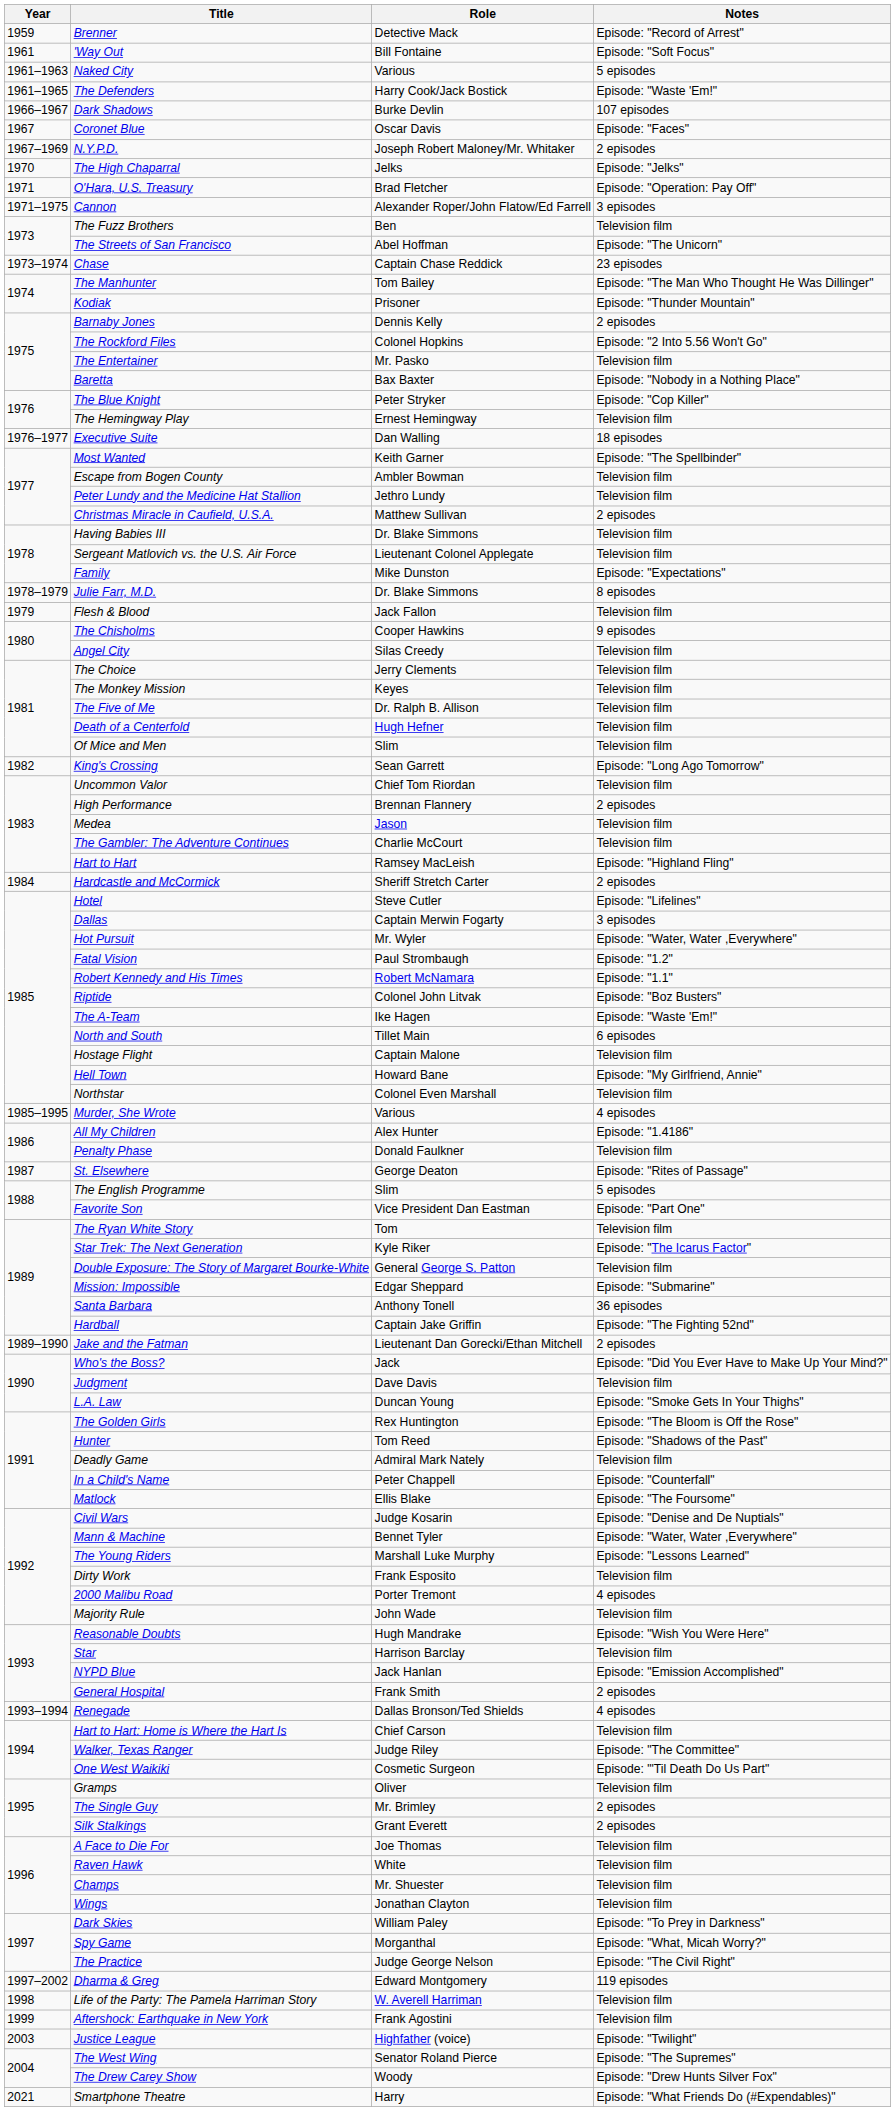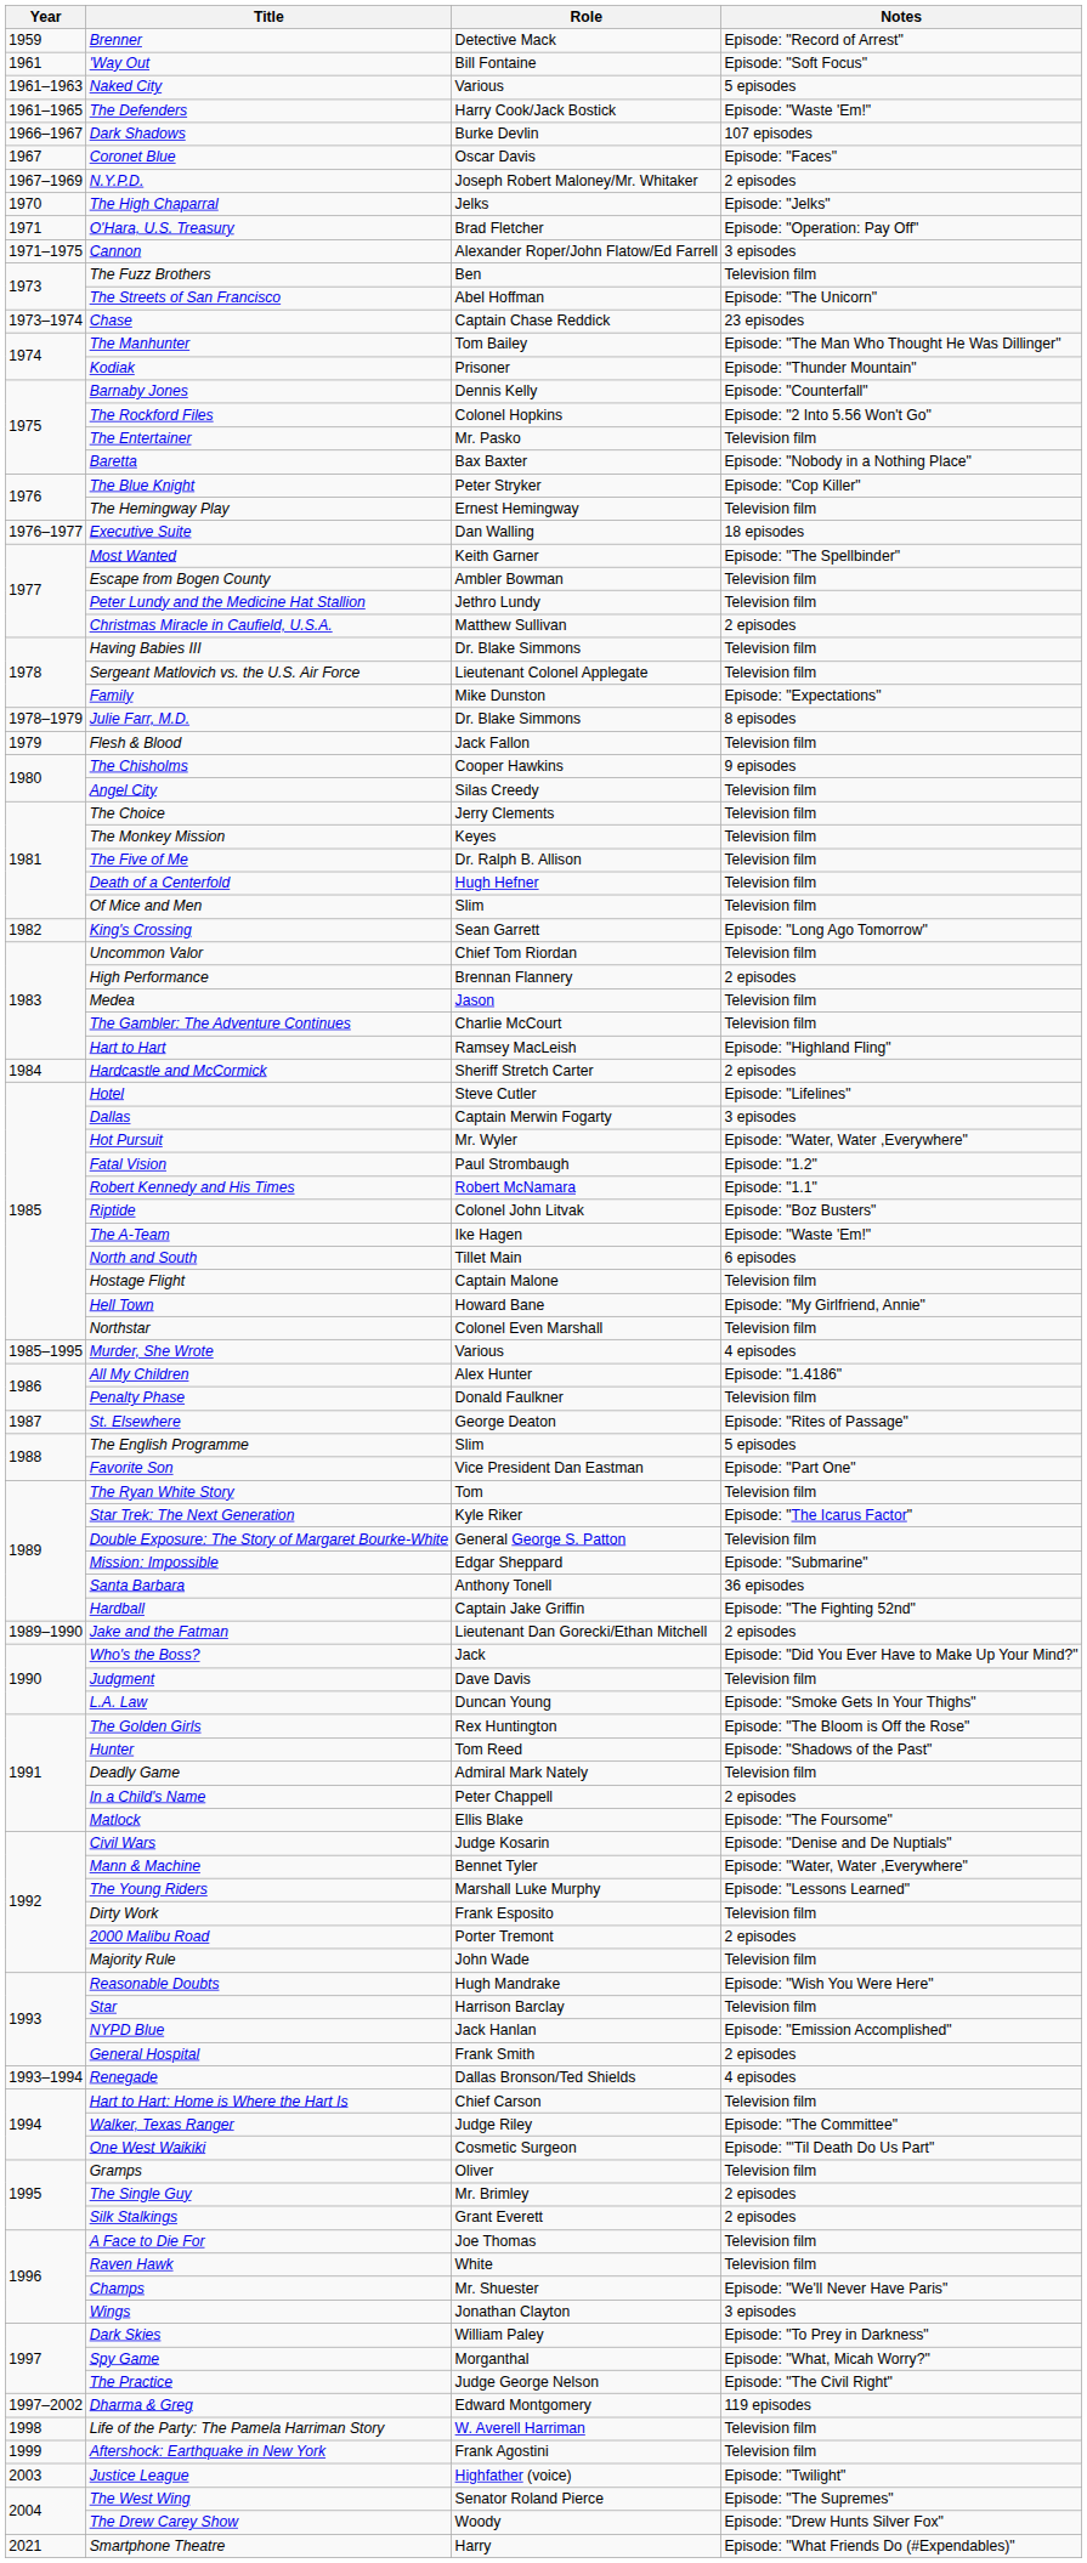Barnaby Jones | Notes: 2 episodes -> Episode: "Counterfall"
In a Child's Name | Notes: Episode: "Counterfall" -> 2 episodes
2000 Malibu Road | Notes: 4 episodes -> 2 episodes
Champs | Notes: Television film -> Episode: "We'll Never Have Paris"
Wings | Notes: Television film -> 3 episodes
